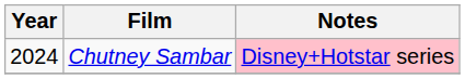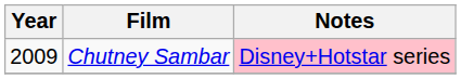Chutney Sambar | Year: 2024 -> 2009
